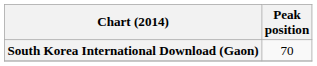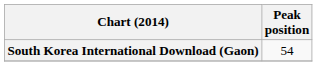South Korea International Download (Gaon) | Peak position: 70 -> 54
